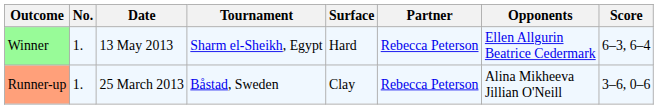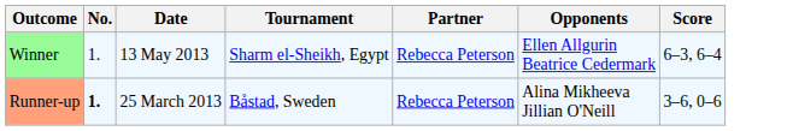- column: Surface | Hard | Clay
Runner-up | No.: normal -> bold
